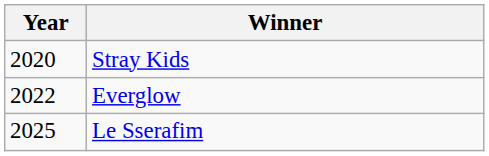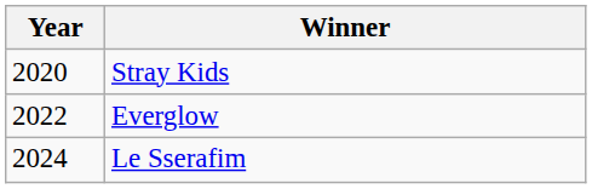Le Sserafim | Year: 2025 -> 2024
